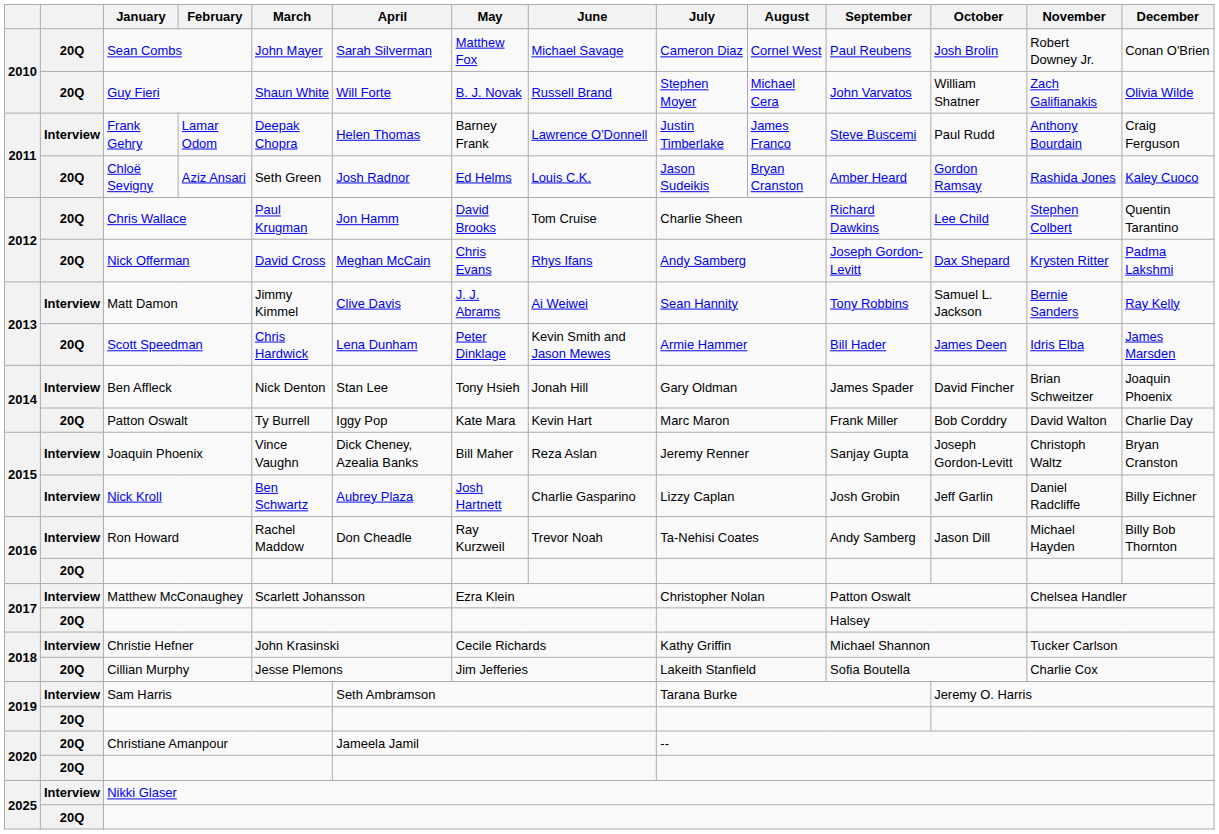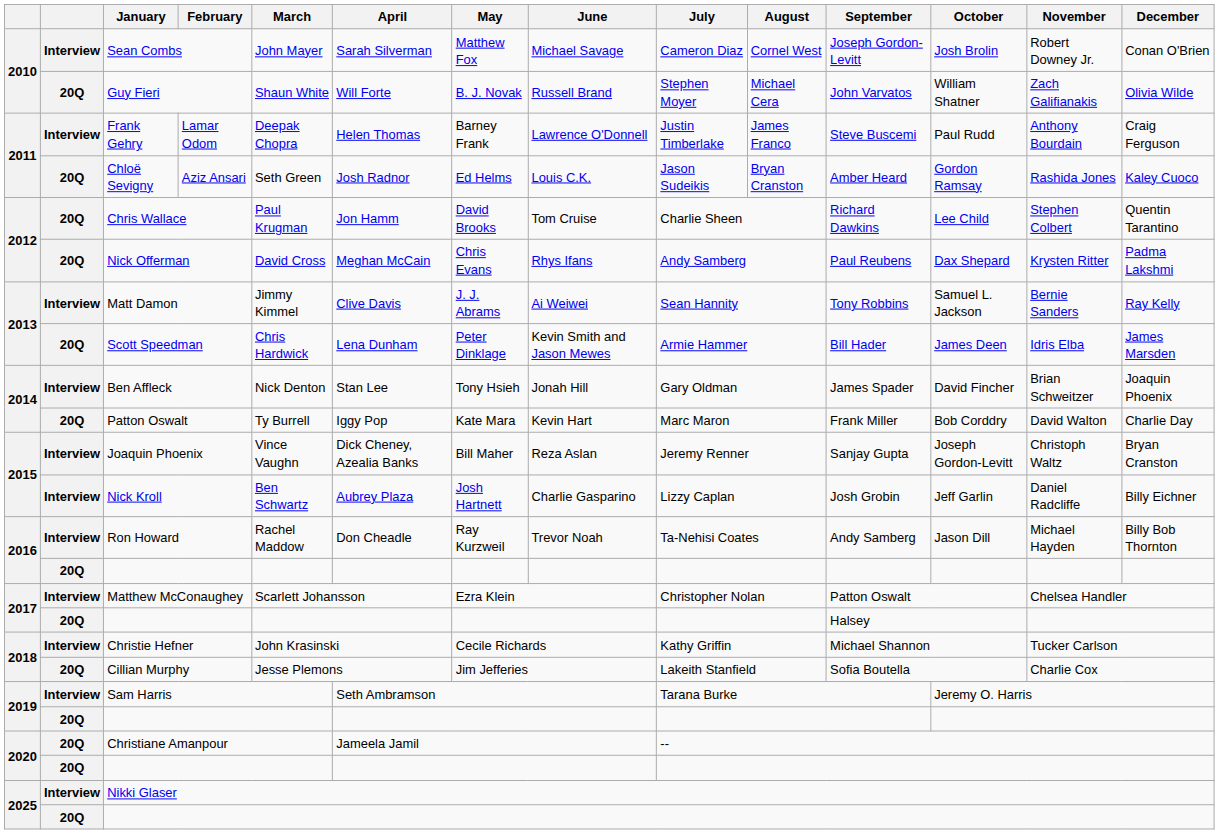Sean Combs | column 2: 20Q -> Interview
Sean Combs | September: Paul Reubens -> Joseph Gordon-Levitt
Nick Offerman | September: Joseph Gordon-Levitt -> Paul Reubens
